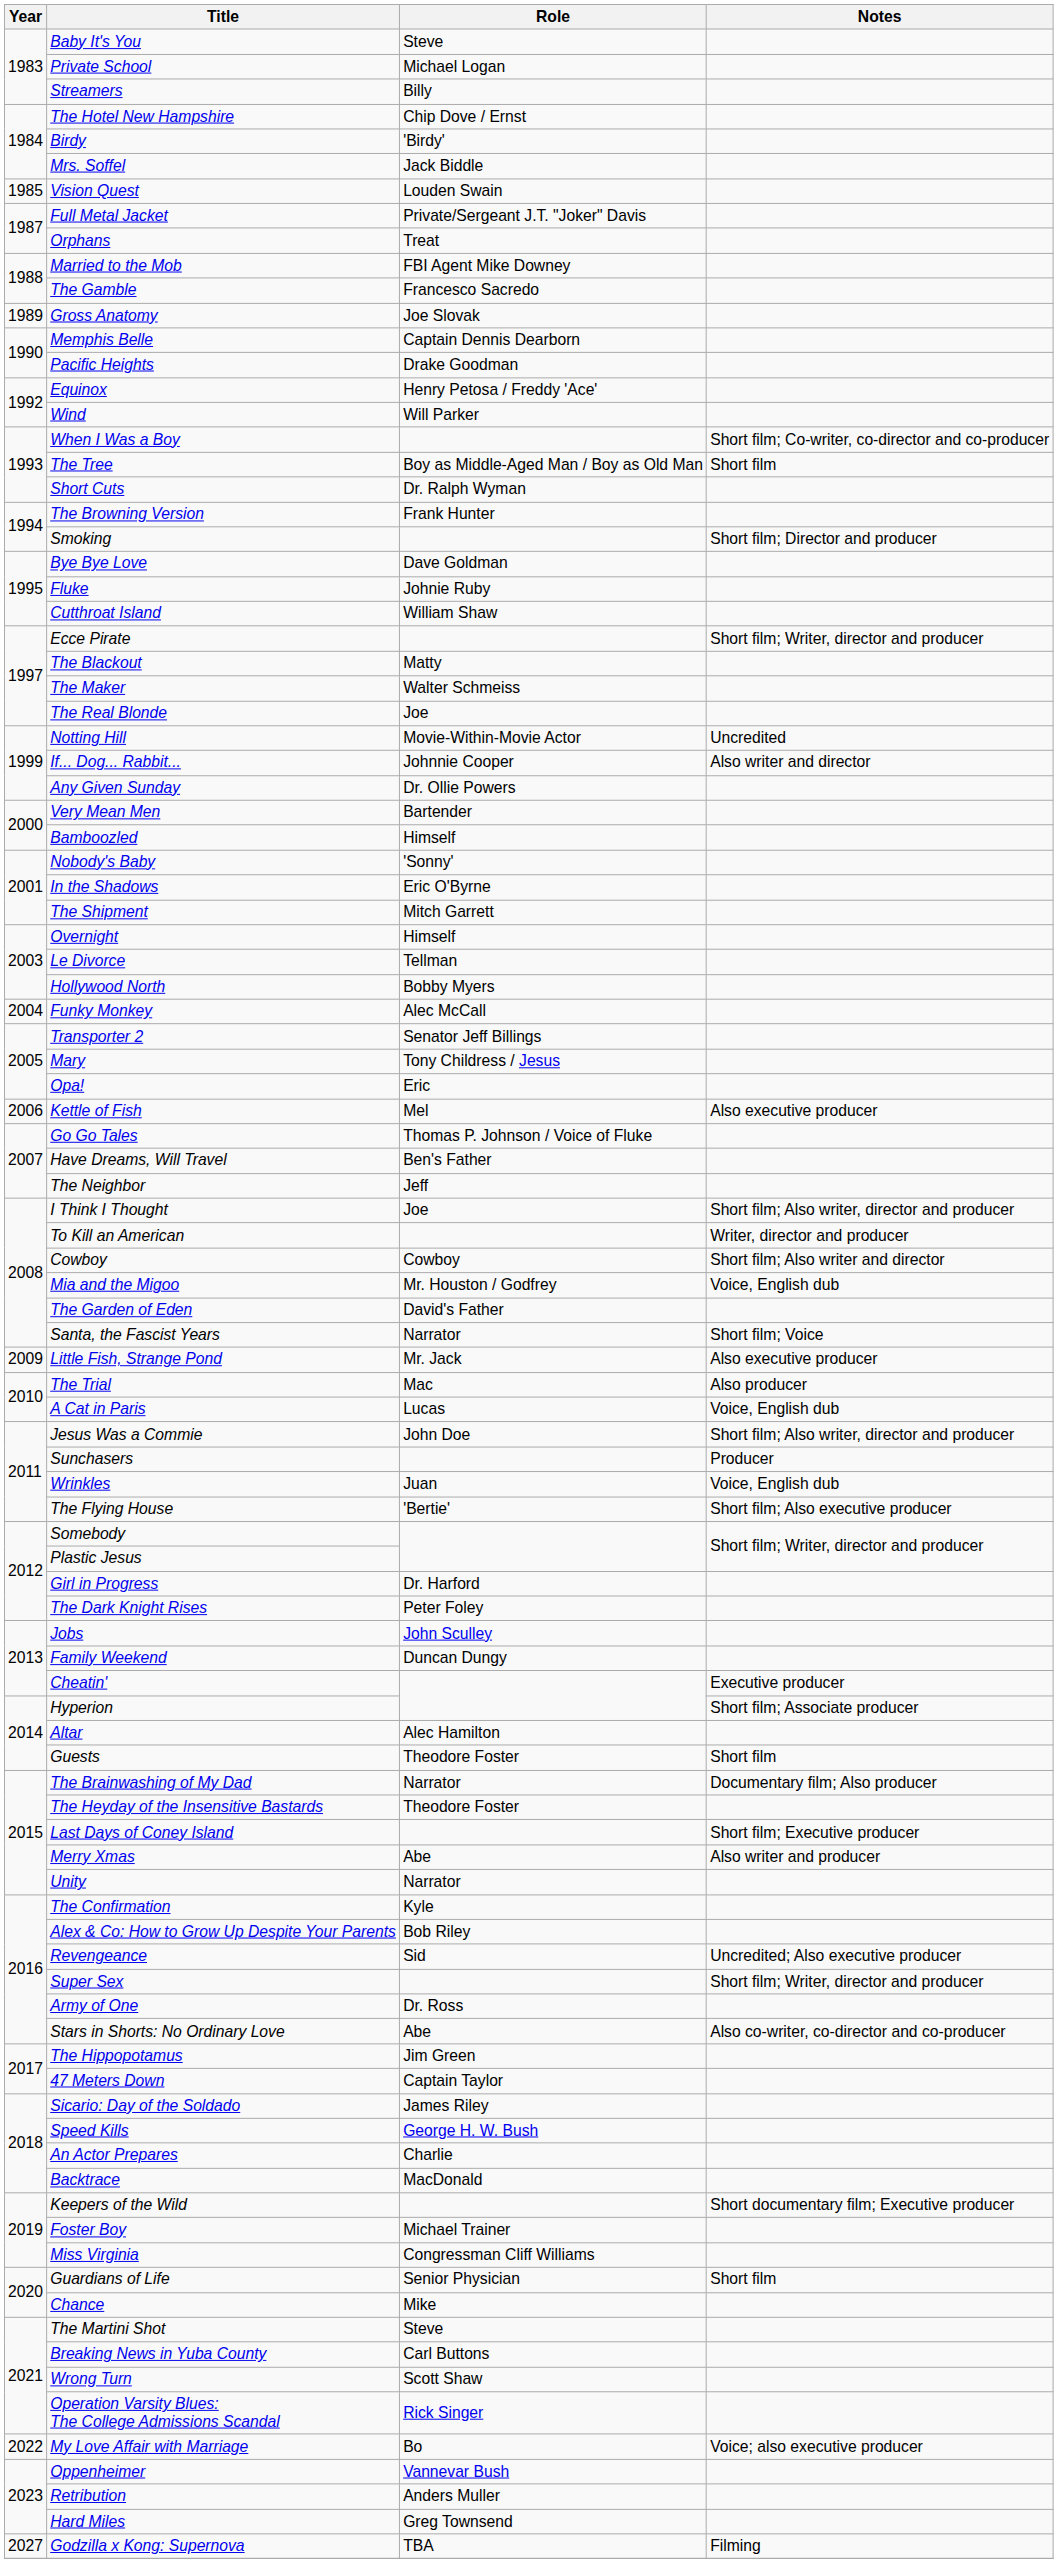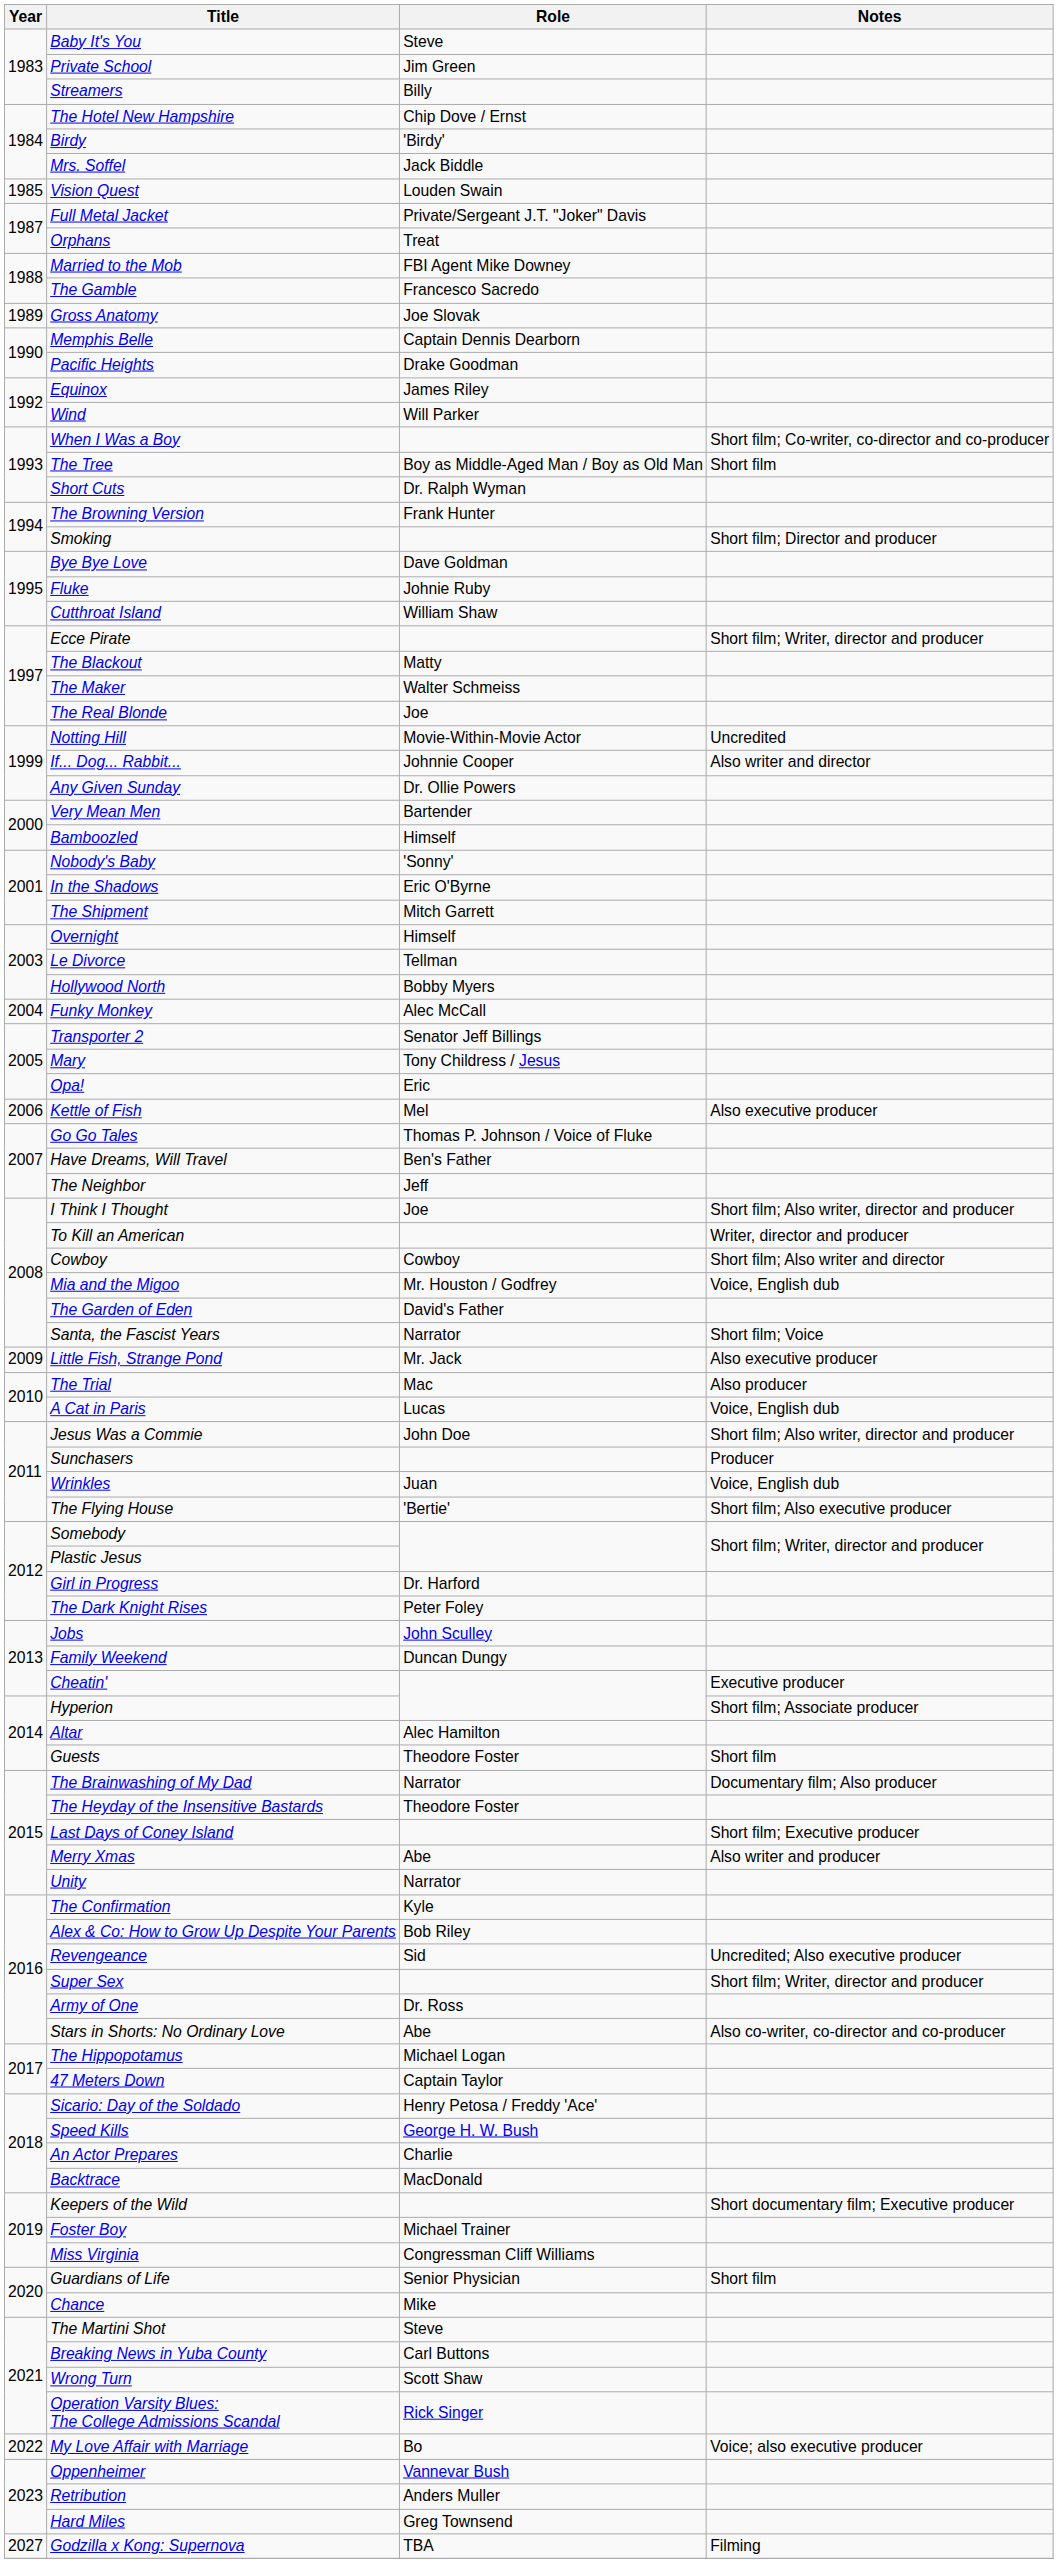Private School | Role: Michael Logan -> Jim Green
Equinox | Role: Henry Petosa / Freddy 'Ace' -> James Riley
The Hippopotamus | Role: Jim Green -> Michael Logan
Sicario: Day of the Soldado | Role: James Riley -> Henry Petosa / Freddy 'Ace'
